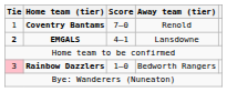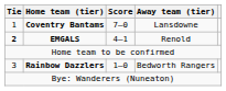Coventry Bantams | Away team (tier): Renold -> Lansdowne
EMGALS | Away team (tier): Lansdowne -> Renold
Rainbow Dazzlers | Tie: pink background -> no background
